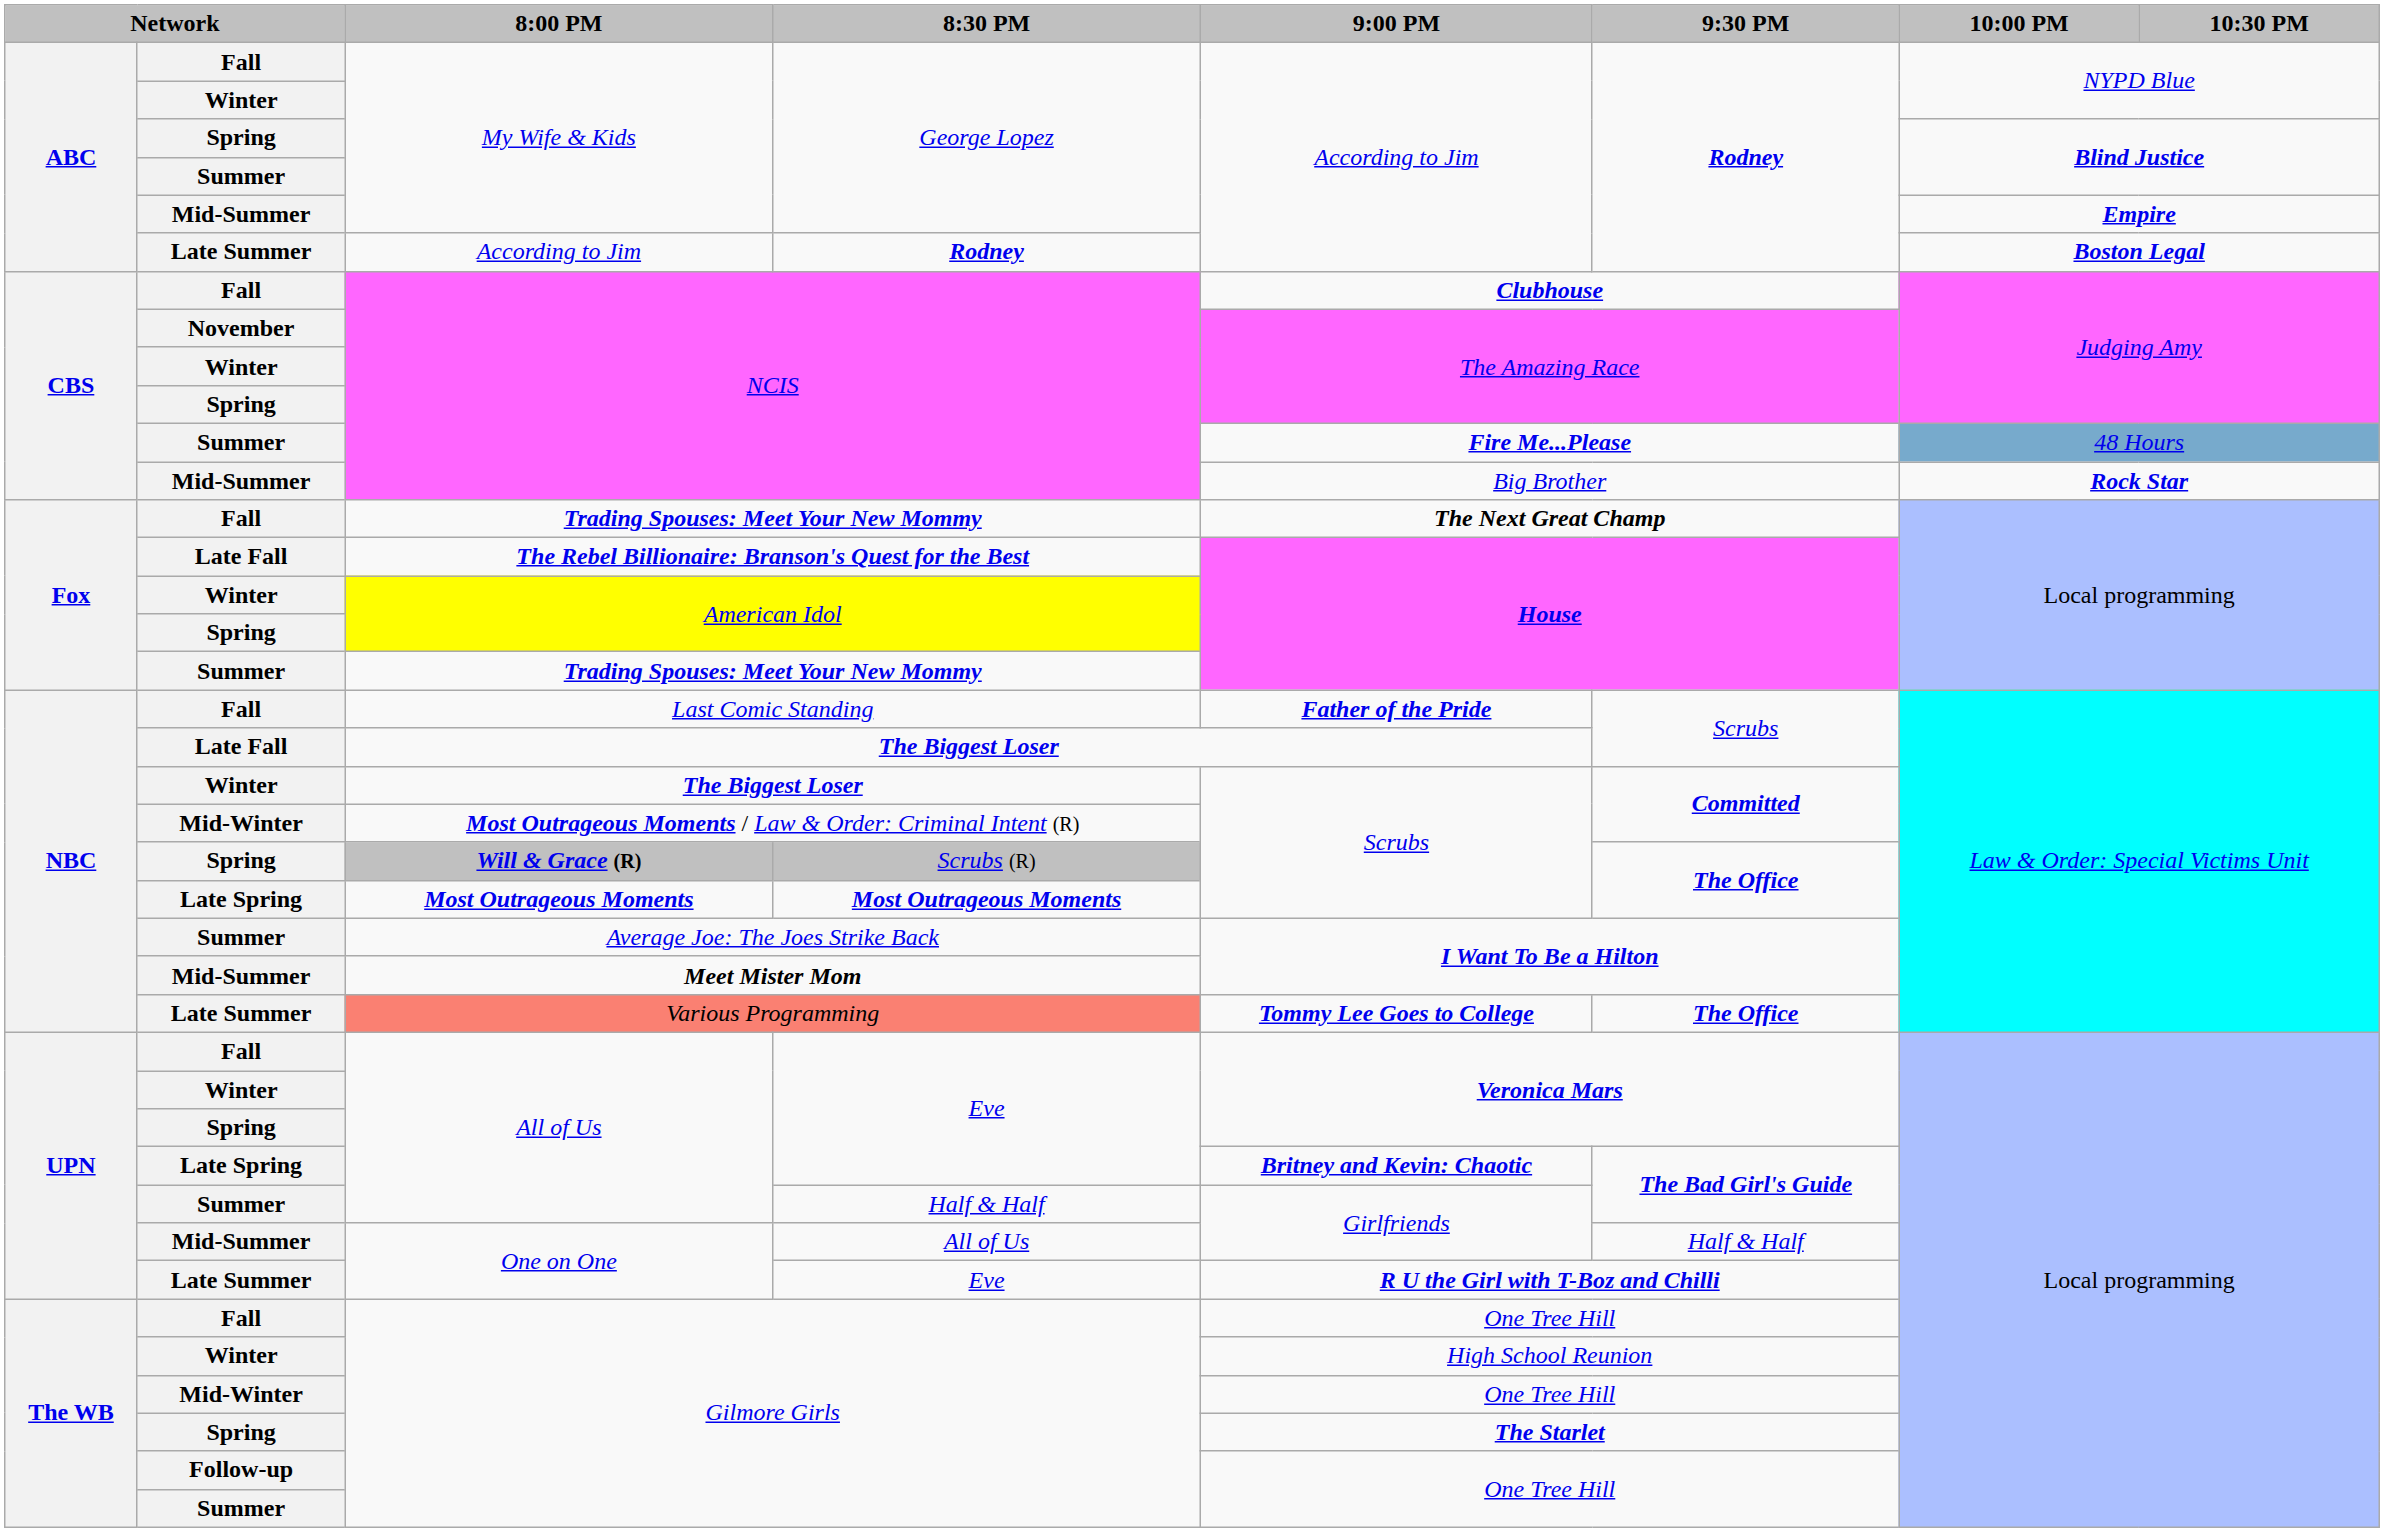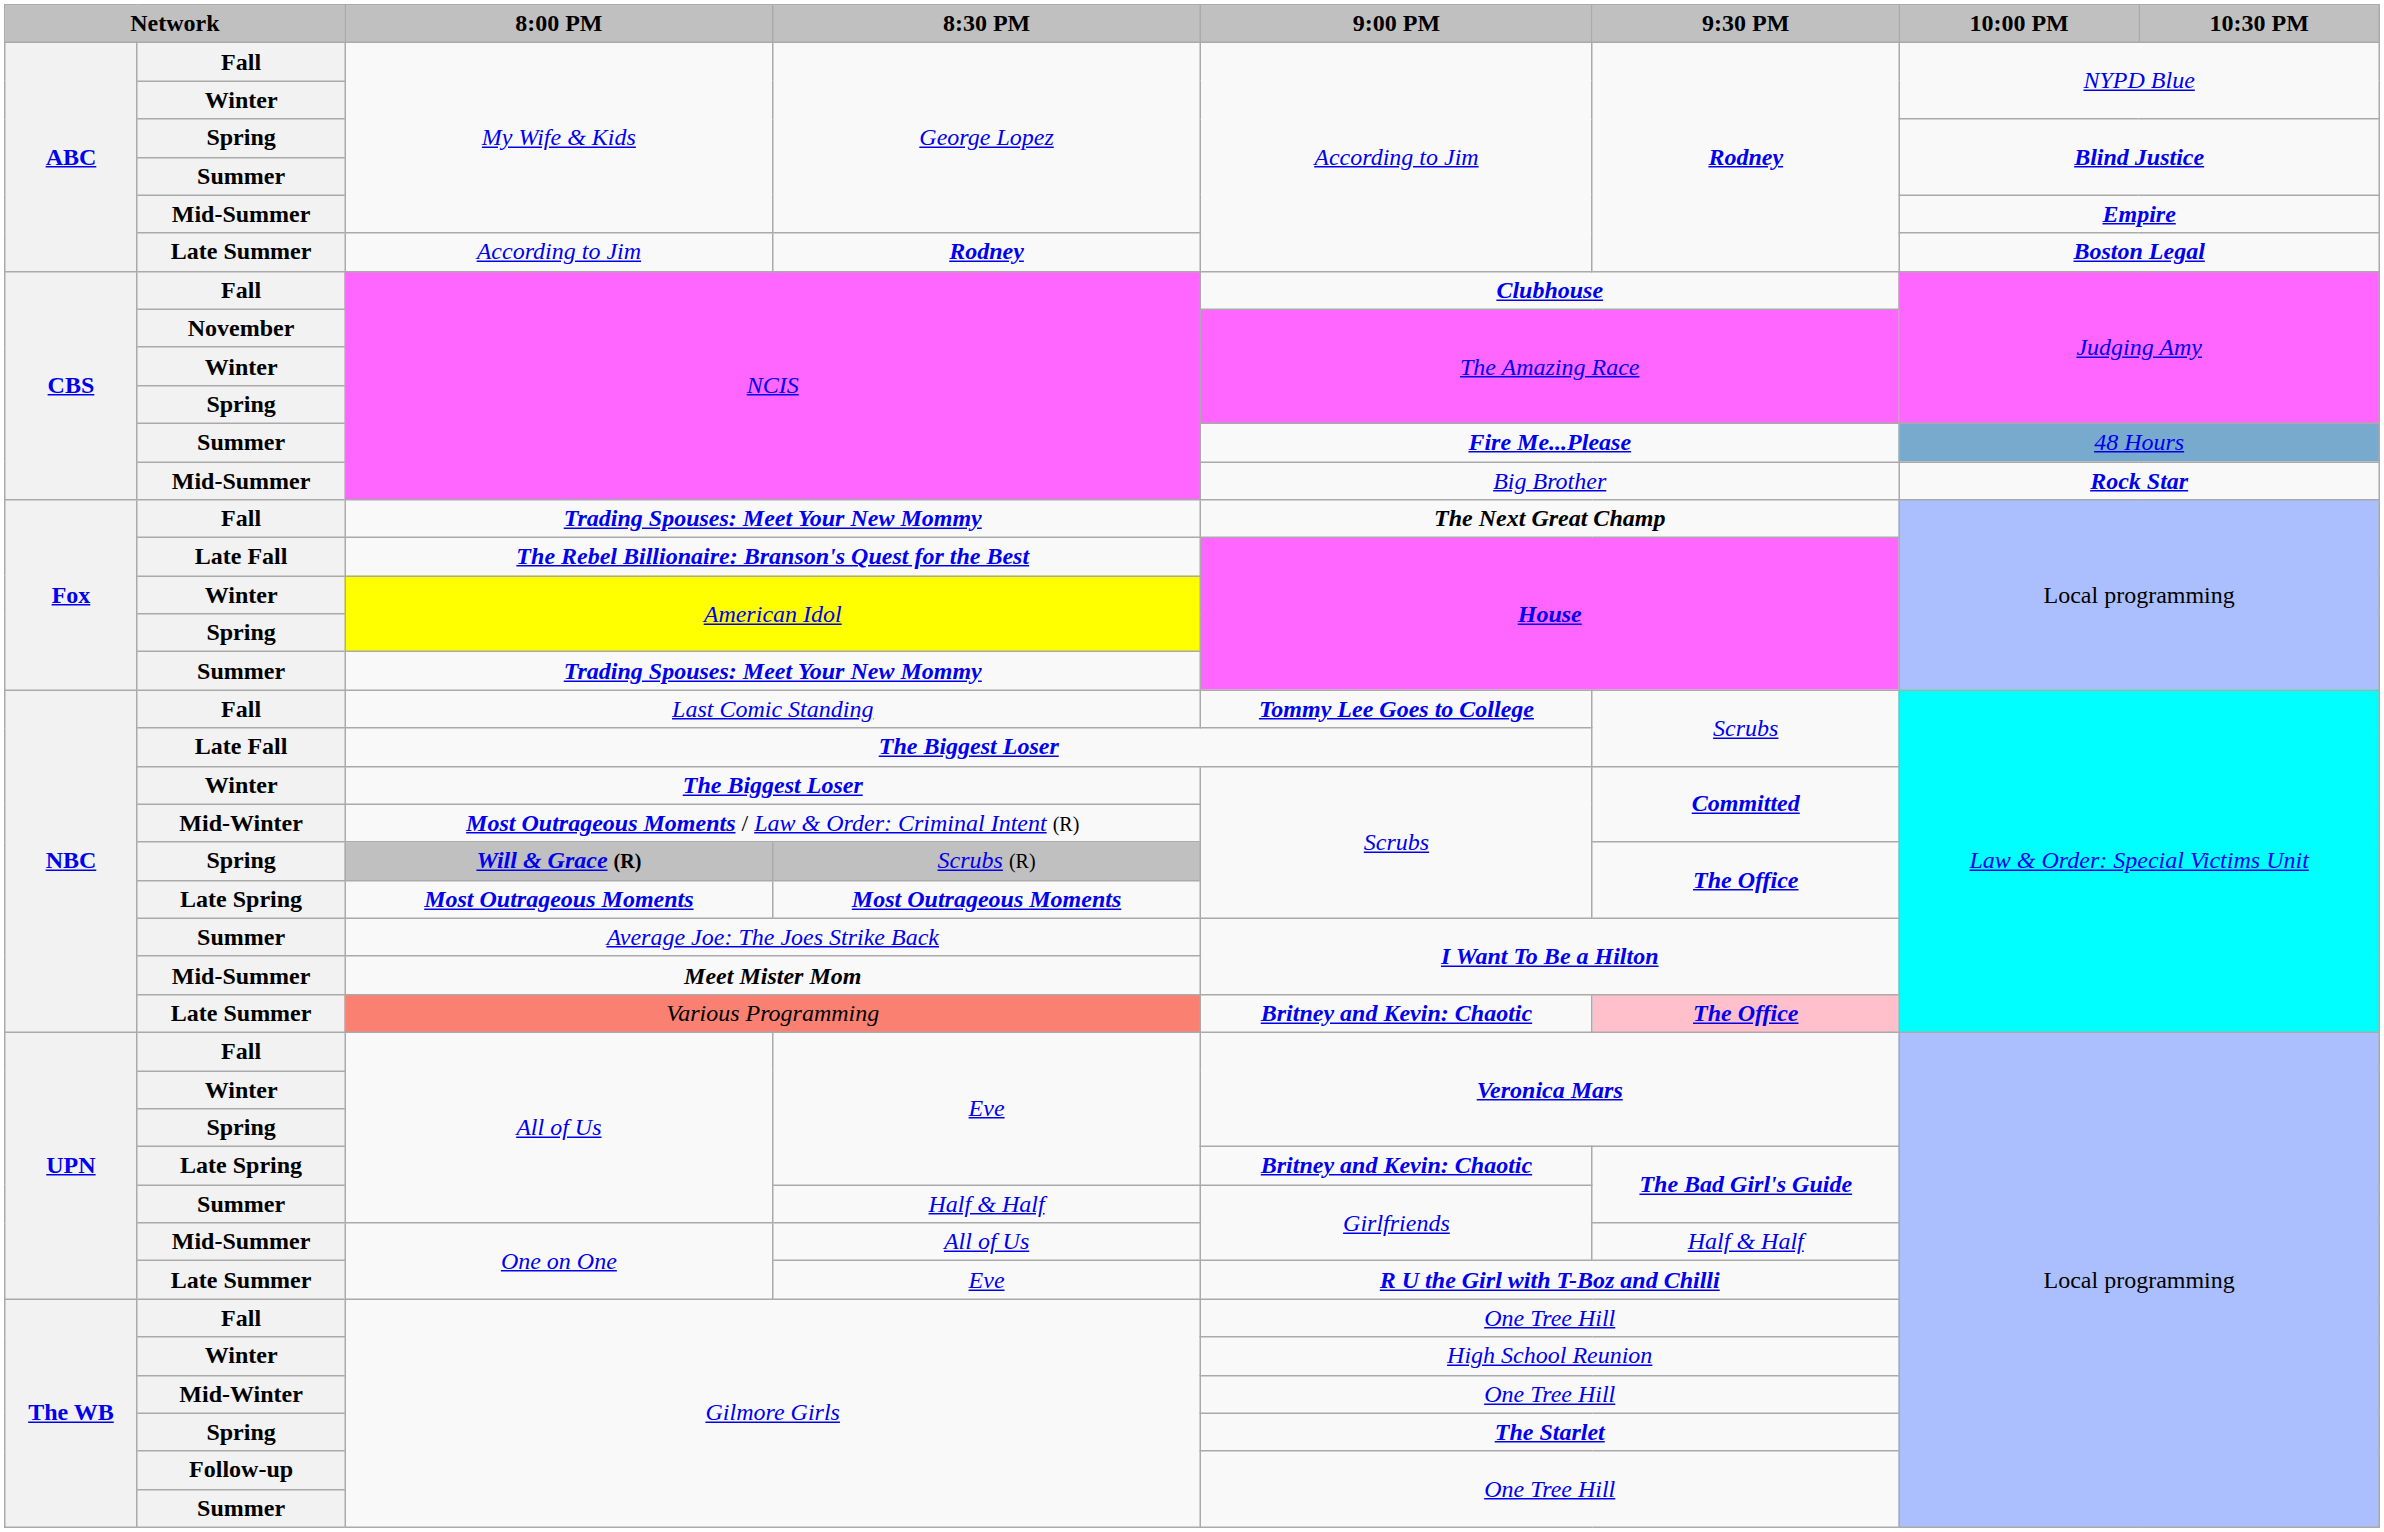Last Comic Standing | 9:00 PM: Father of the Pride -> Tommy Lee Goes to College
Various Programming | 9:00 PM: Tommy Lee Goes to College -> Britney and Kevin: Chaotic
Various Programming | 9:30 PM: no background -> pink background
